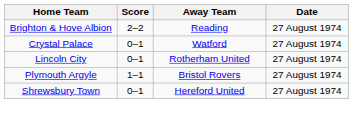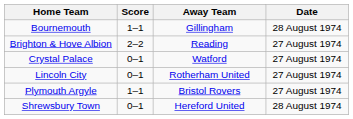+ row: Bournemouth | 1–1 | Gillingham | 28 August 1974
Shrewsbury Town | Date: 27 August 1974 -> 28 August 1974
